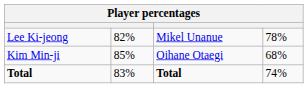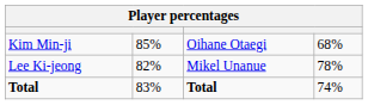rows swapped: Kim Min-ji <-> Lee Ki-jeong
